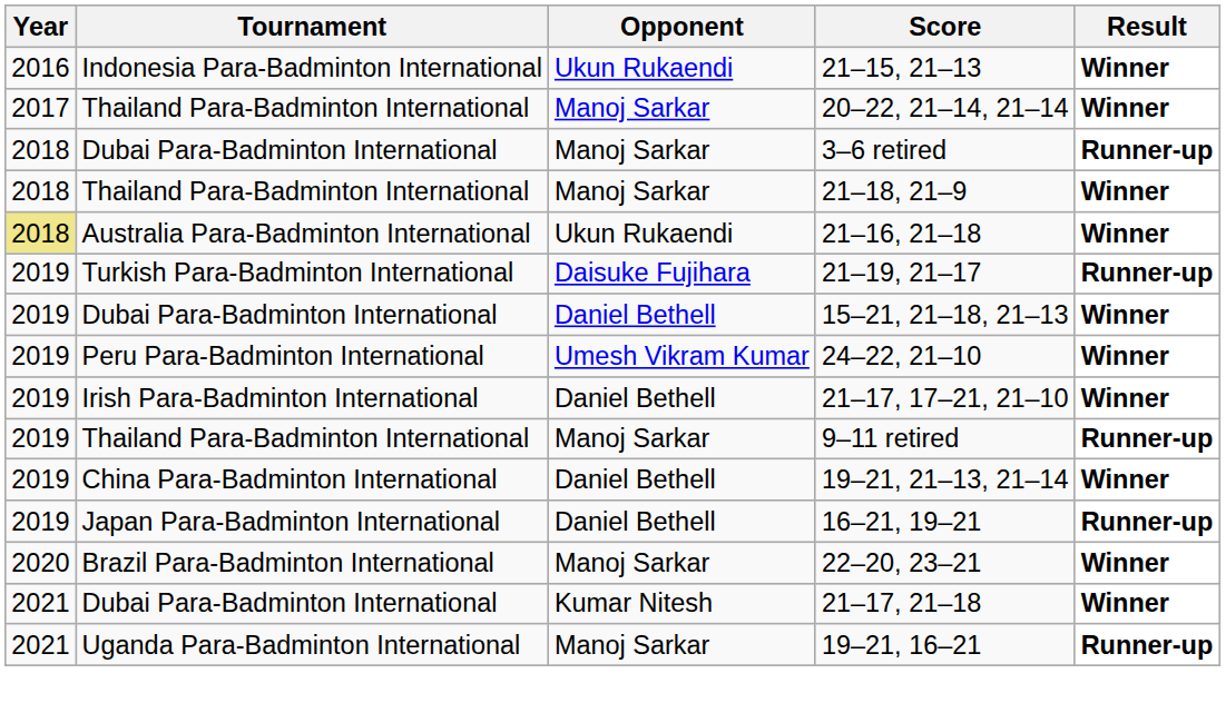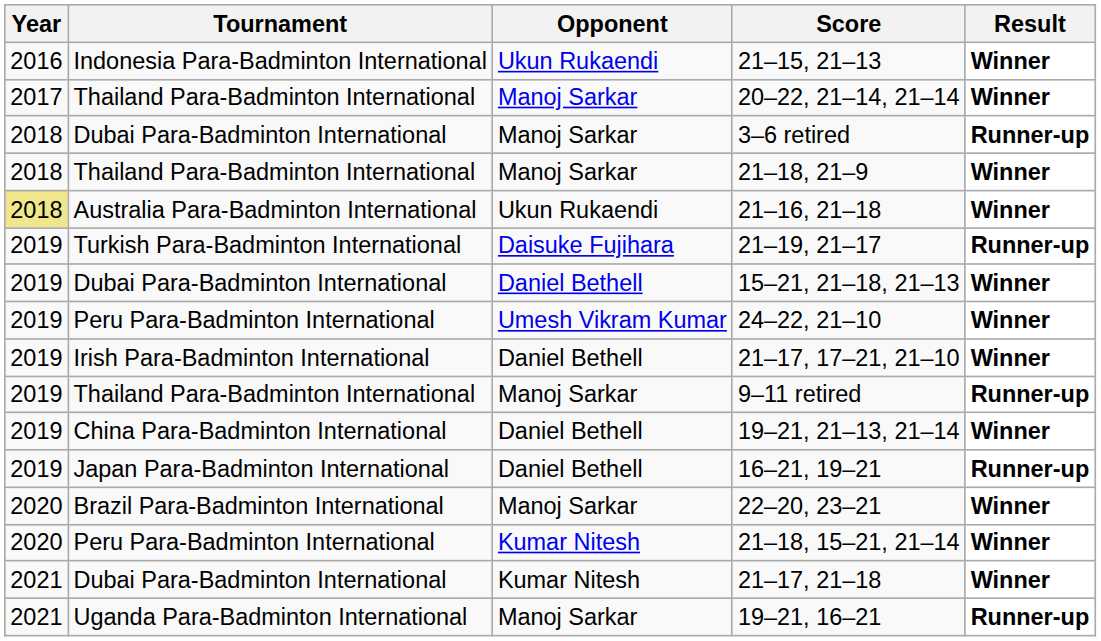+ row: 2020 | Peru Para-Badminton International | Kumar Nitesh | 21–18, 15–21, 21–14 | Winner
